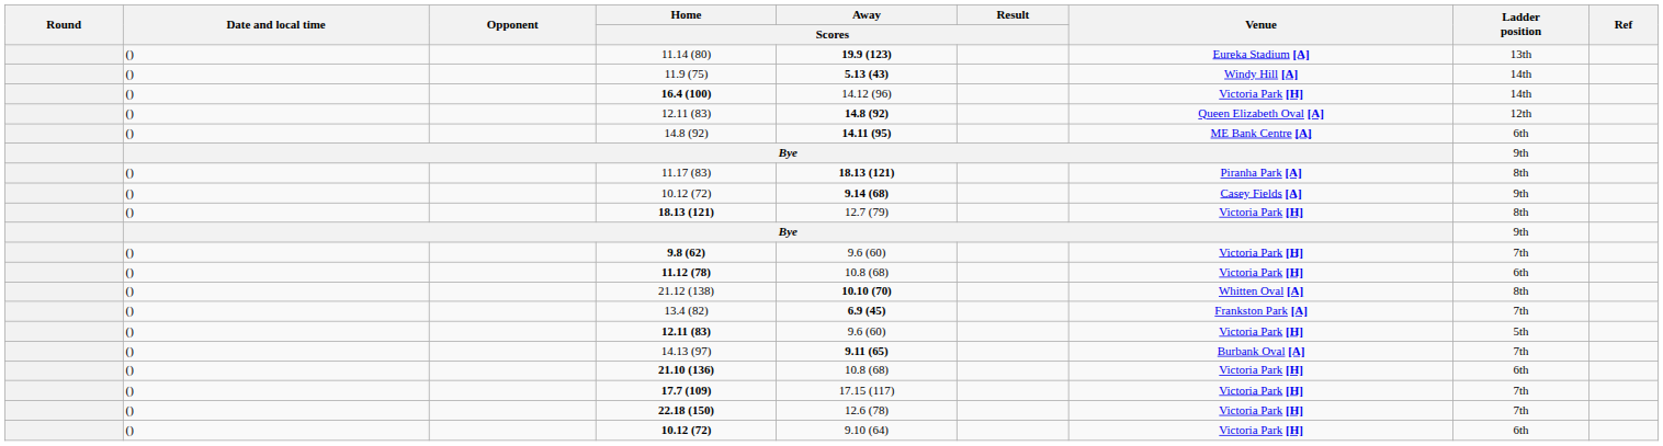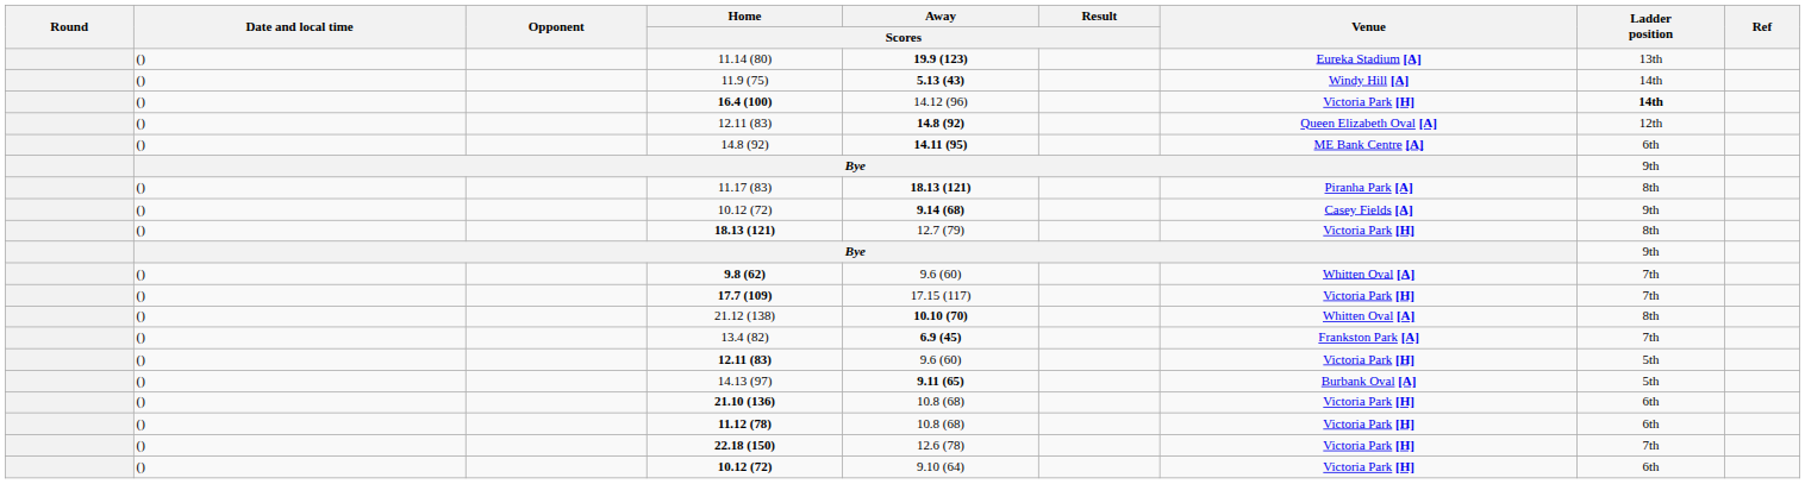16.4 (100) | Ladder position: normal -> bold
9.8 (62) | Venue: Victoria Park [H] -> Whitten Oval [A]
rows swapped: 11.12 (78) <-> 17.7 (109)
14.13 (97) | Ladder position: 7th -> 5th
